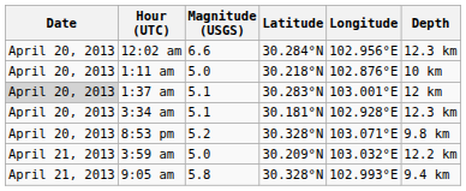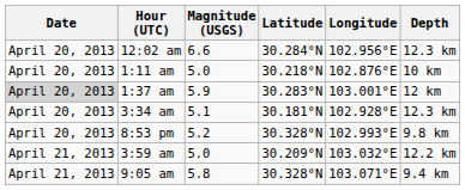1:37 am | Magnitude (USGS): 5.1 -> 5.9
8:53 pm | Longitude: 103.071°E -> 102.993°E
9:05 am | Longitude: 102.993°E -> 103.071°E
